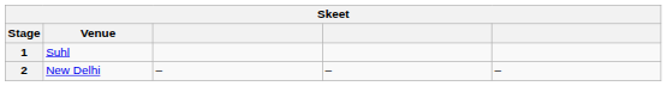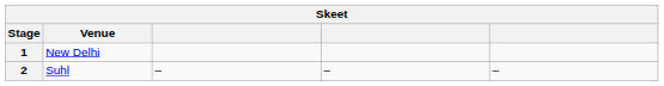1 | Venue: Suhl -> New Delhi
2 | Venue: New Delhi -> Suhl
